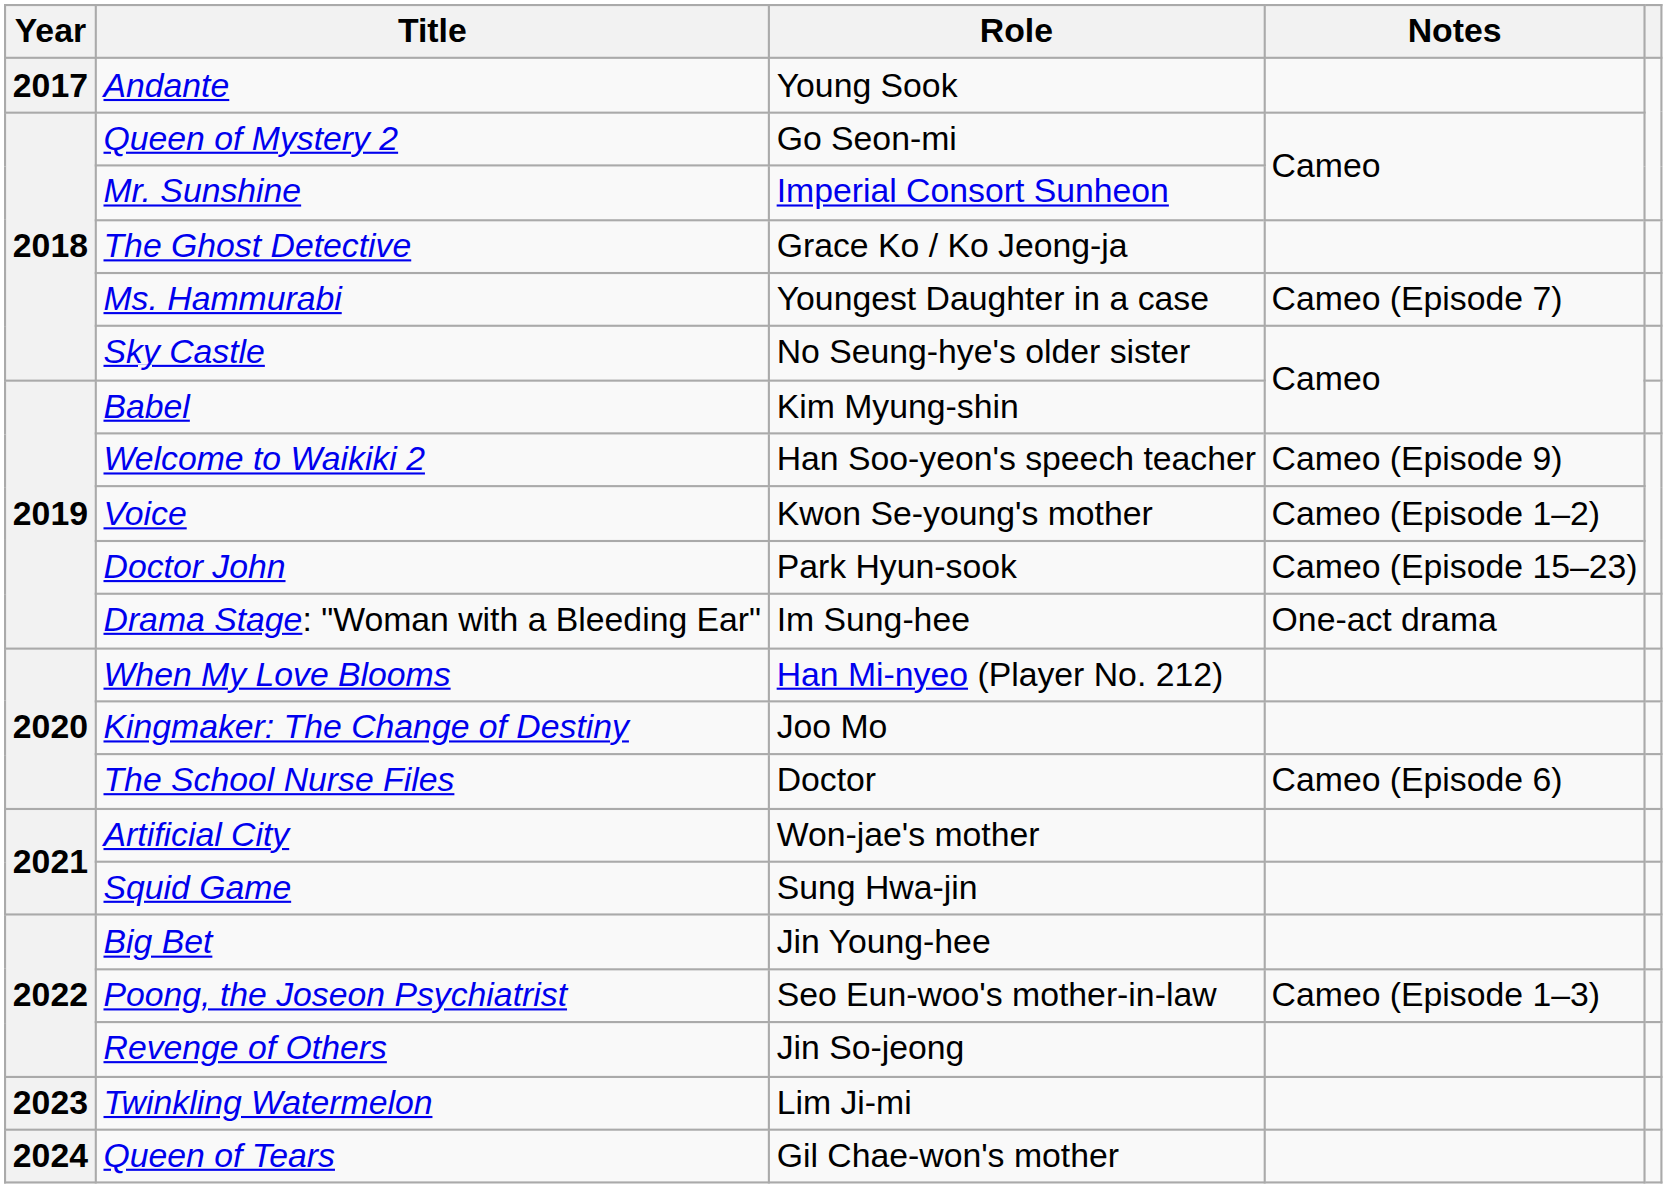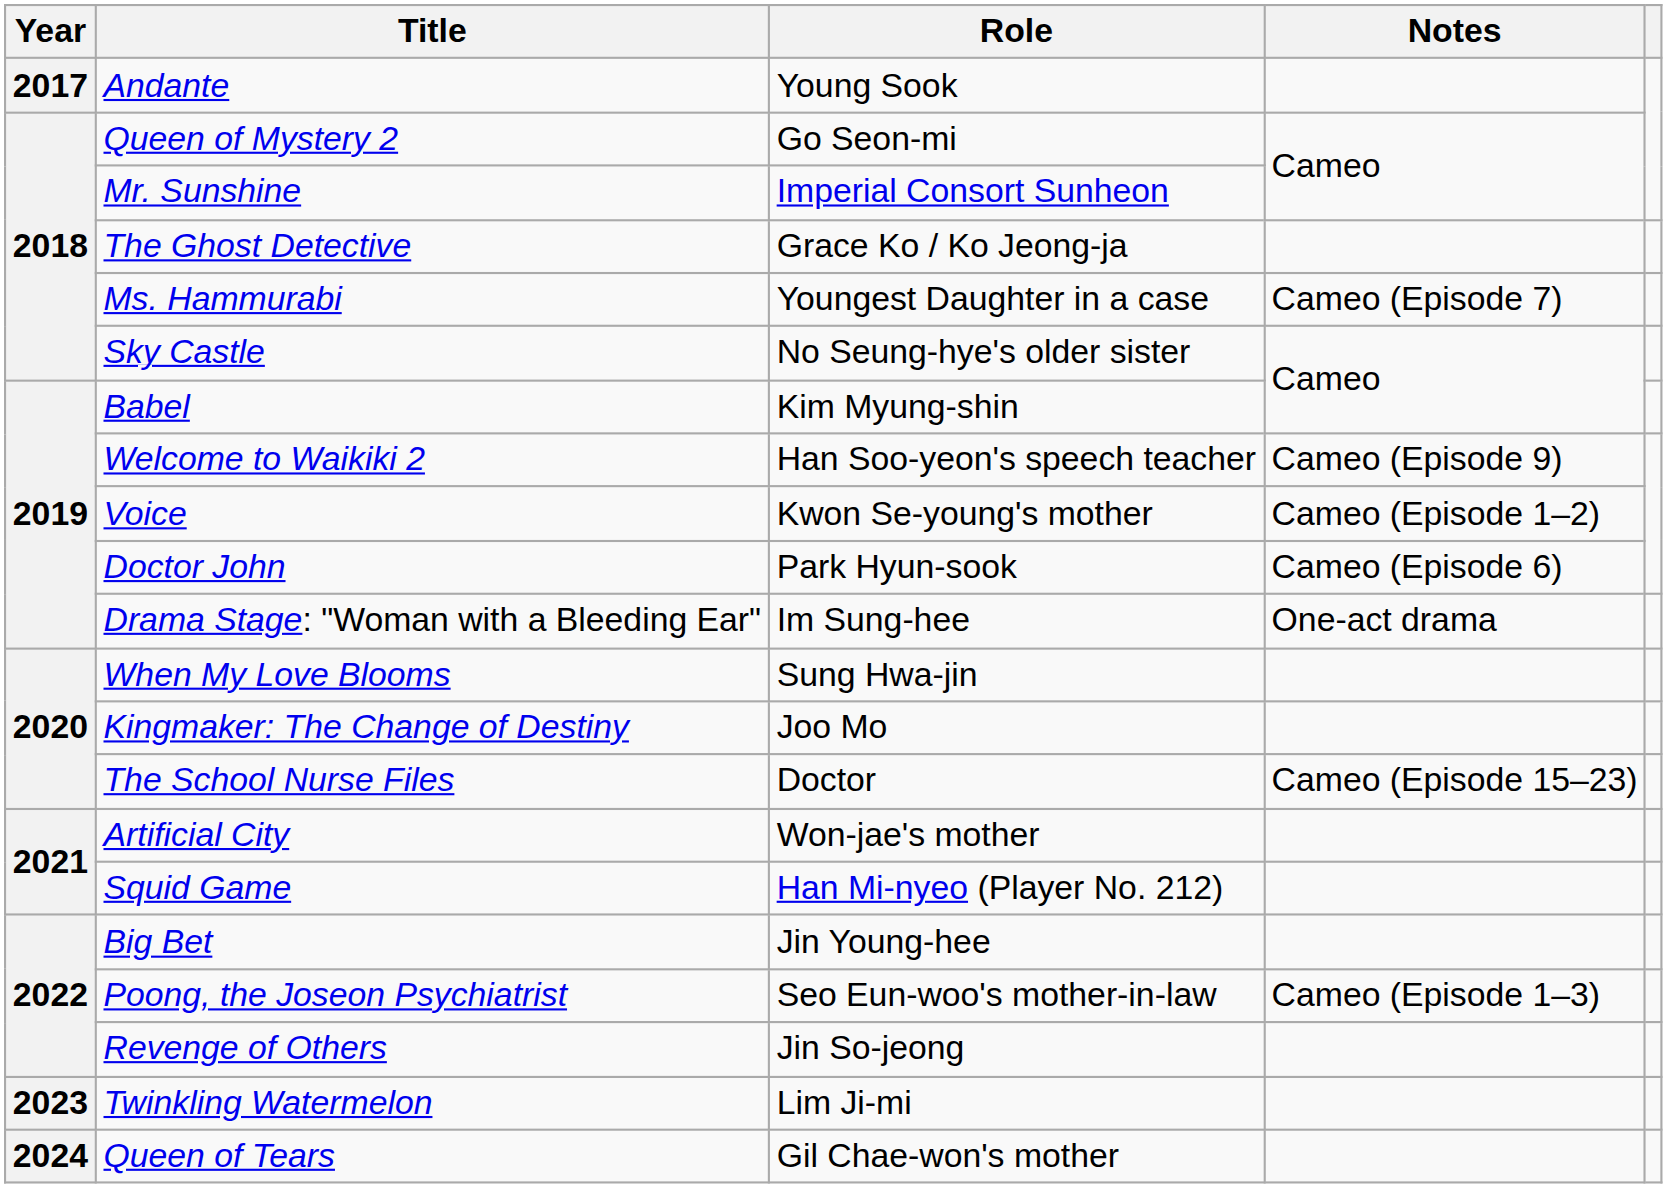Doctor John | Notes: Cameo (Episode 15–23) -> Cameo (Episode 6)
When My Love Blooms | Role: Han Mi-nyeo (Player No. 212) -> Sung Hwa-jin
The School Nurse Files | Notes: Cameo (Episode 6) -> Cameo (Episode 15–23)
Squid Game | Role: Sung Hwa-jin -> Han Mi-nyeo (Player No. 212)
